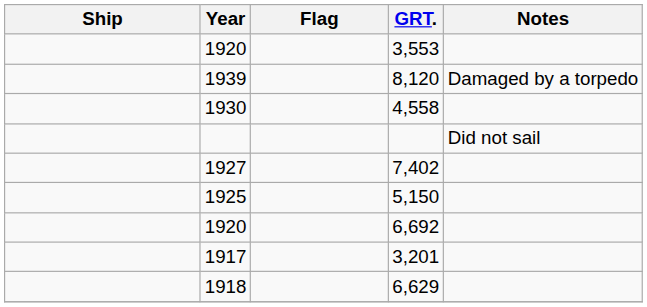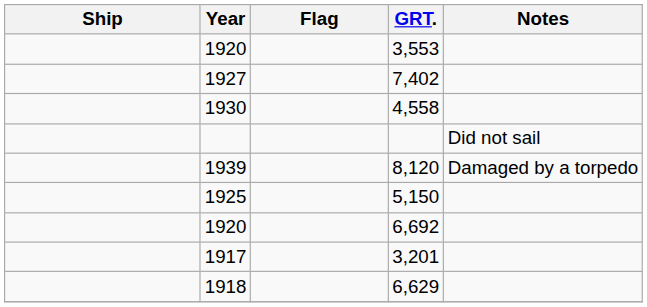rows swapped: 7,402 <-> 8,120
